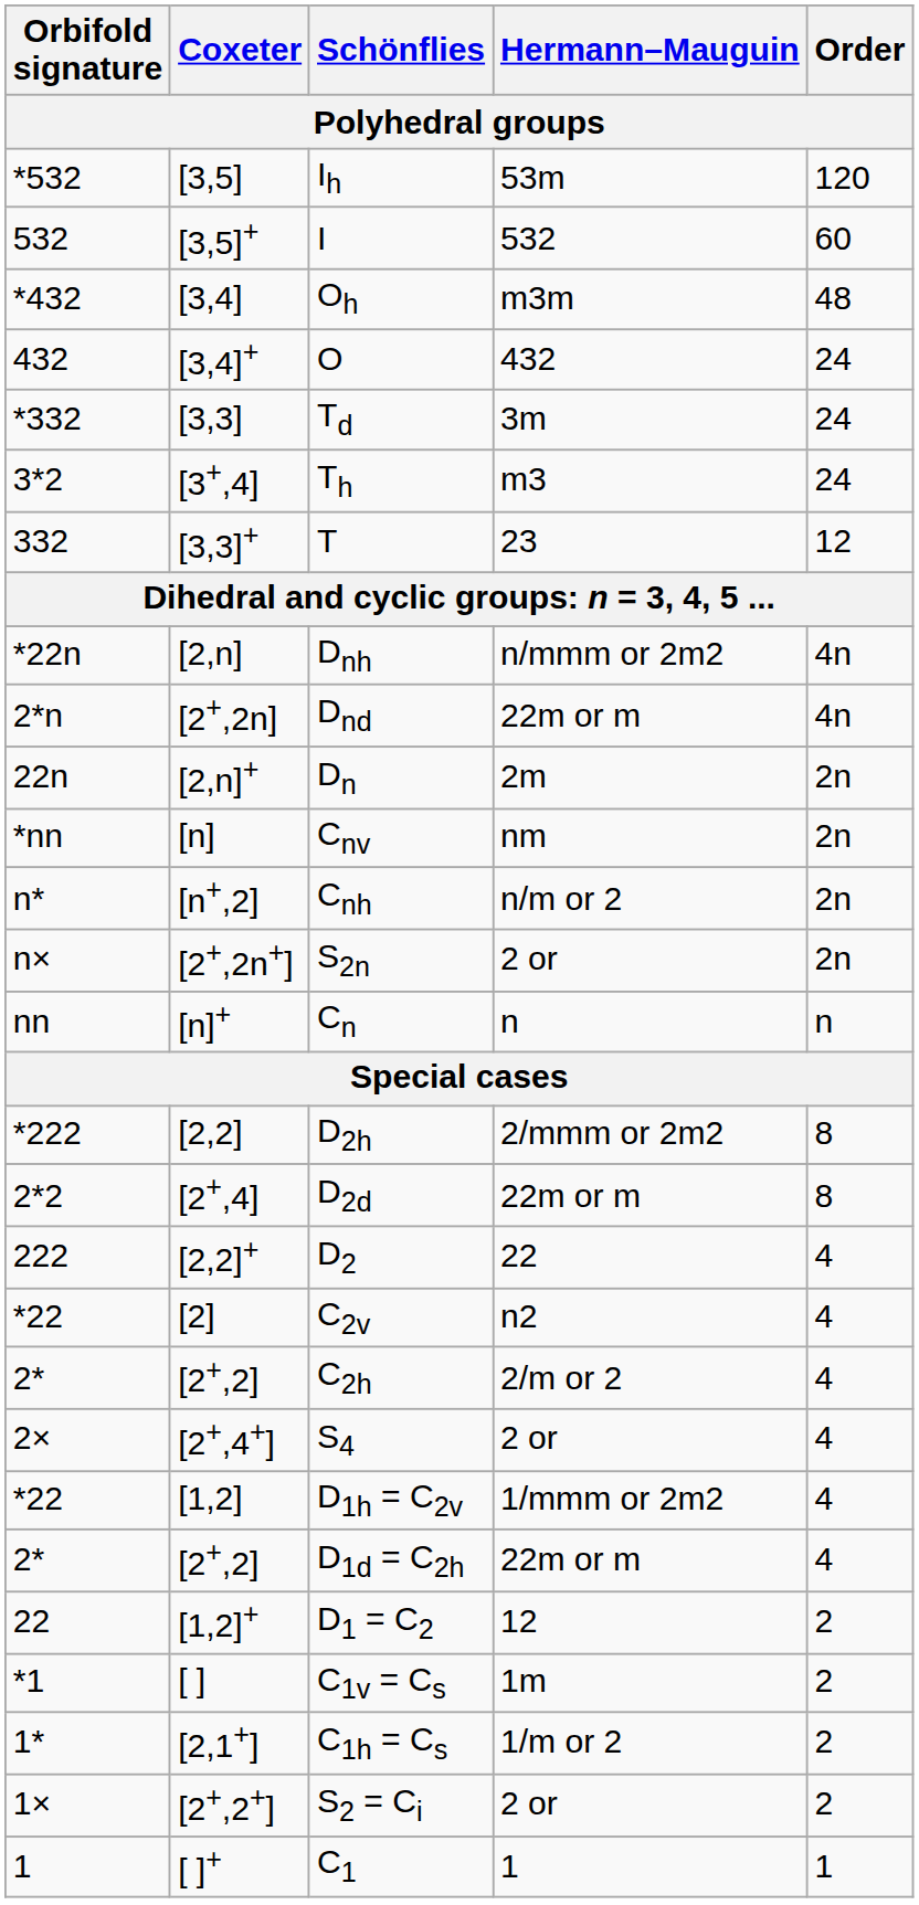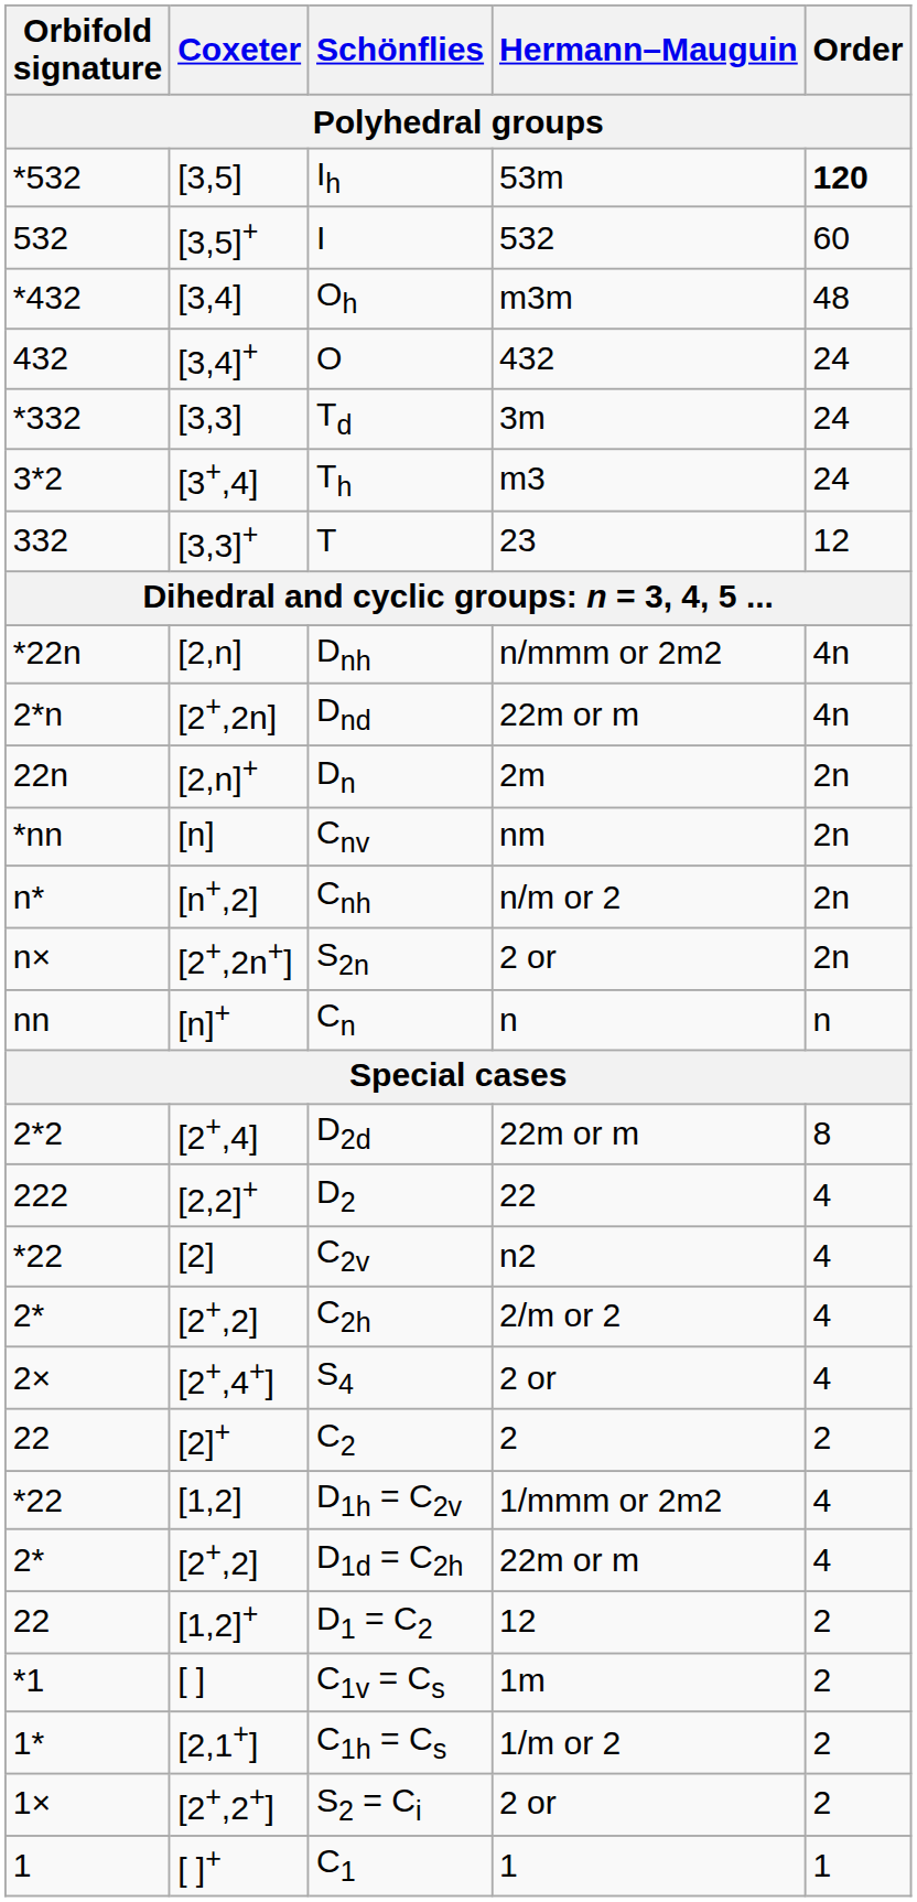Ih | Order: normal -> bold
- row: *222 | [2,2] | D2h | 2/mmm or 2m2 | 8
+ row: 22 | [2]+ | C2 | 2 | 2
